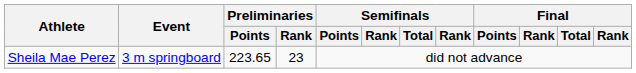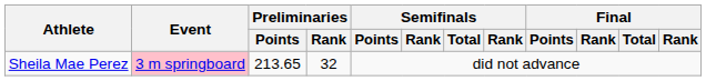Sheila Mae Perez | Event: no background -> pink background
Sheila Mae Perez | Preliminaries / Points: 223.65 -> 213.65
Sheila Mae Perez | Preliminaries / Rank: 23 -> 32
